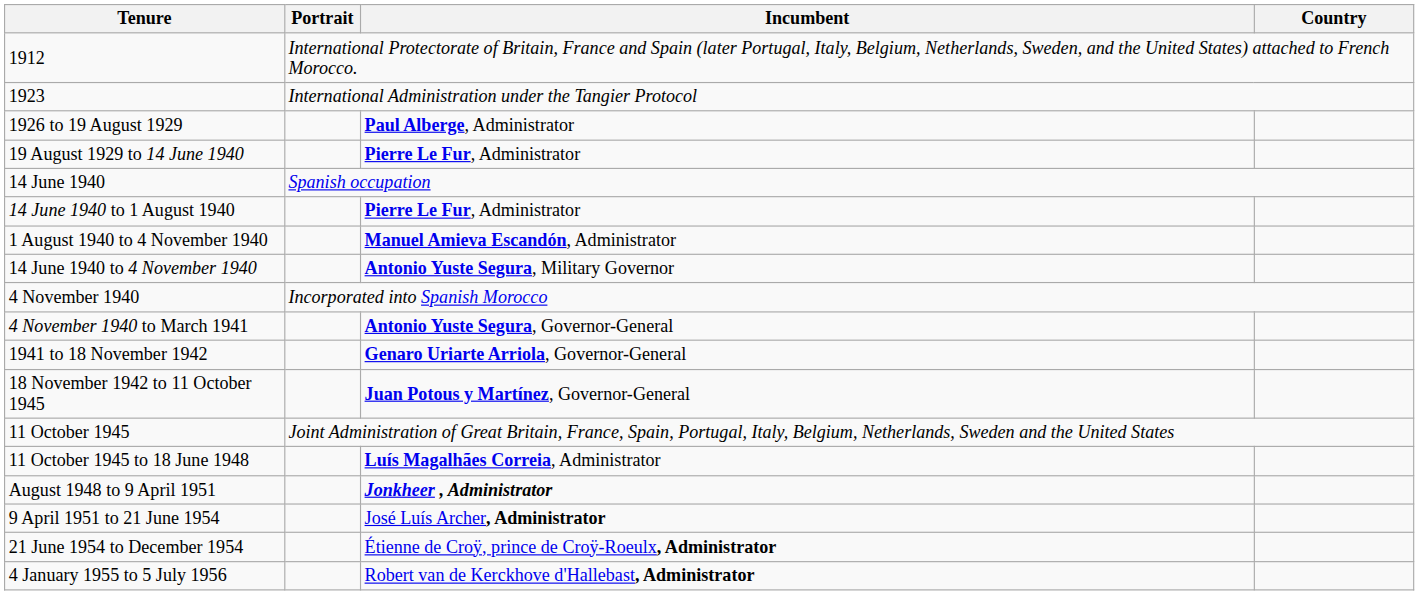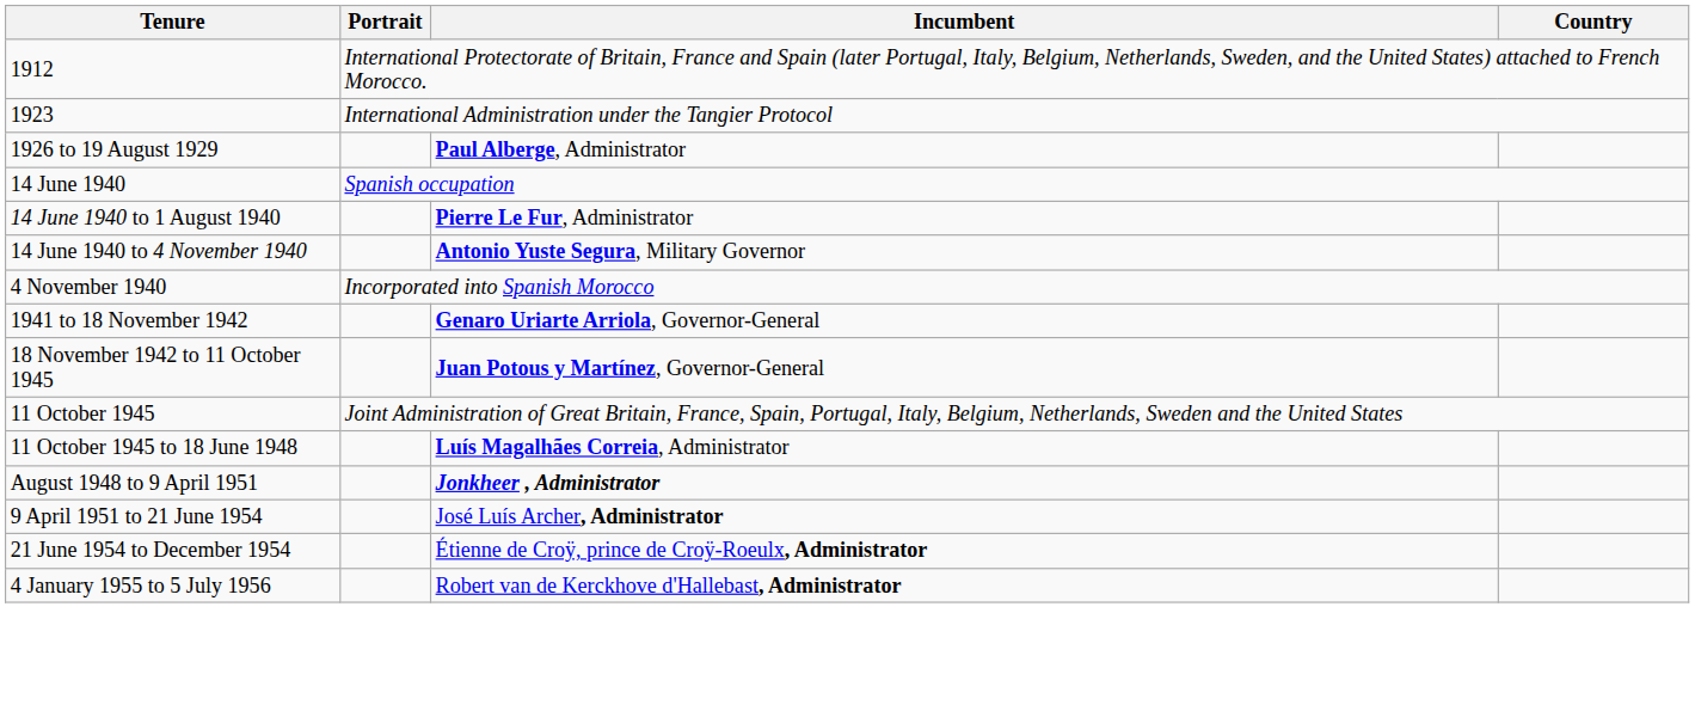- row: 19 August 1929 to 14 June 1940 | Pierre Le Fur, Administrator
- row: 1 August 1940 to 4 November 1940 | Manuel Amieva Escandón, Administrator
- row: 4 November 1940 to March 1941 | Antonio Yuste Segura, Governor-General
